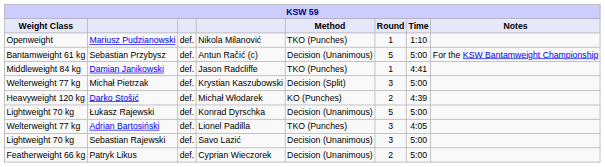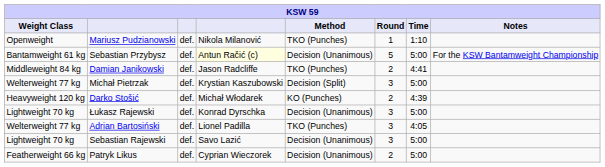Sebastian Przybysz | column 4: no background -> lightyellow background
Damian Janikowski | Round: 1 -> 2
Łukasz Rajewski | Round: 5 -> 3
